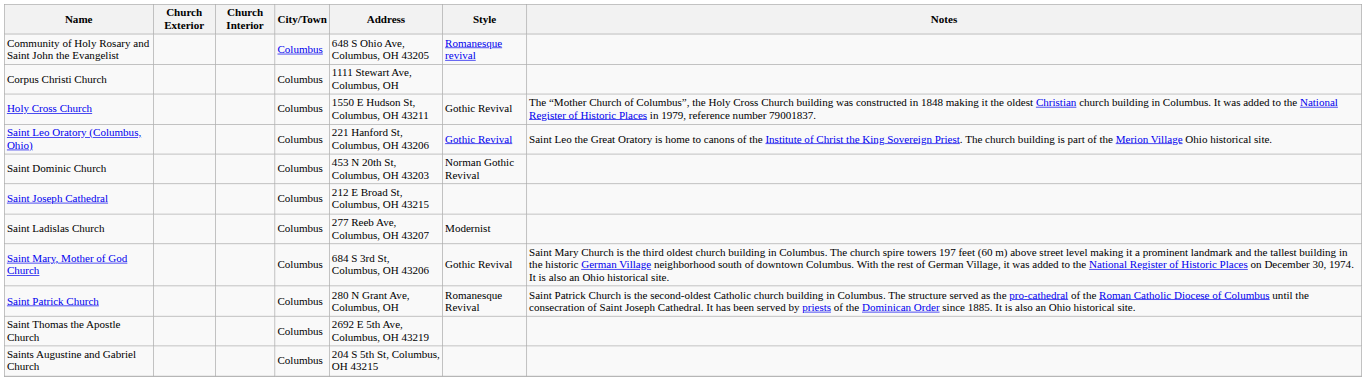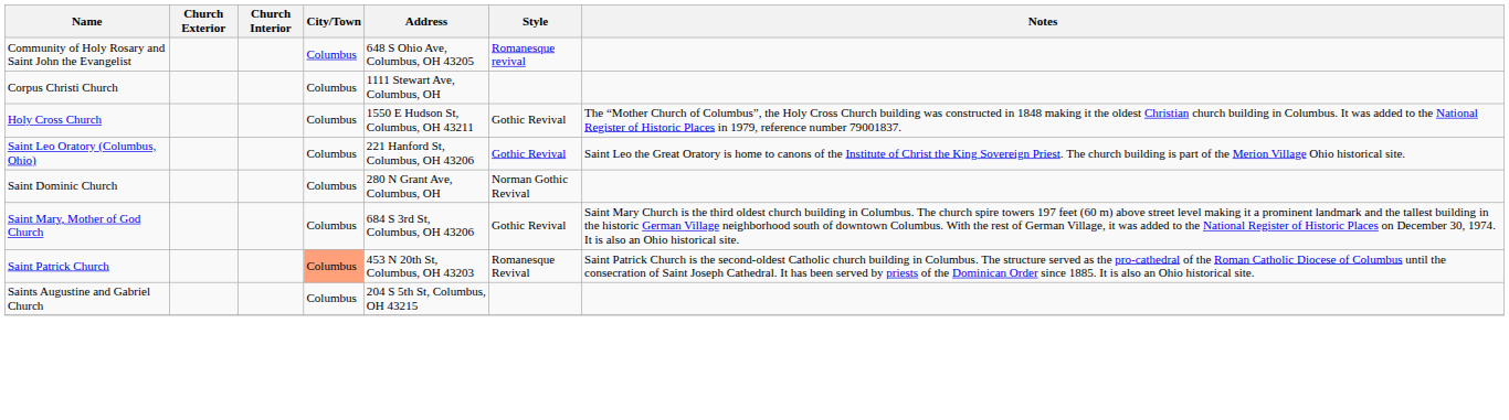Saint Dominic Church | Address: 453 N 20th St, Columbus, OH 43203 -> 280 N Grant Ave, Columbus, OH
- row: Saint Joseph Cathedral | Columbus | 212 E Broad St, Columbus, OH 43215
- row: Saint Ladislas Church | Columbus | 277 Reeb Ave, Columbus, OH 43207 | Modernist
Saint Patrick Church | City/Town: no background -> lightsalmon background
Saint Patrick Church | Address: 280 N Grant Ave, Columbus, OH -> 453 N 20th St, Columbus, OH 43203
- row: Saint Thomas the Apostle Church | Columbus | 2692 E 5th Ave, Columbus, OH 43219
